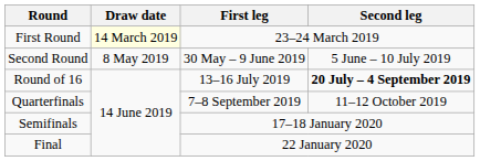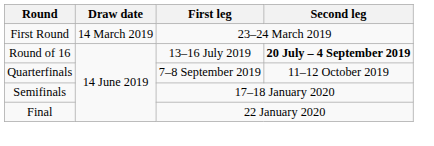First Round | Draw date: lightyellow background -> no background
- row: Second Round | 8 May 2019 | 30 May – 9 June 2019 | 5 June – 10 July 2019
